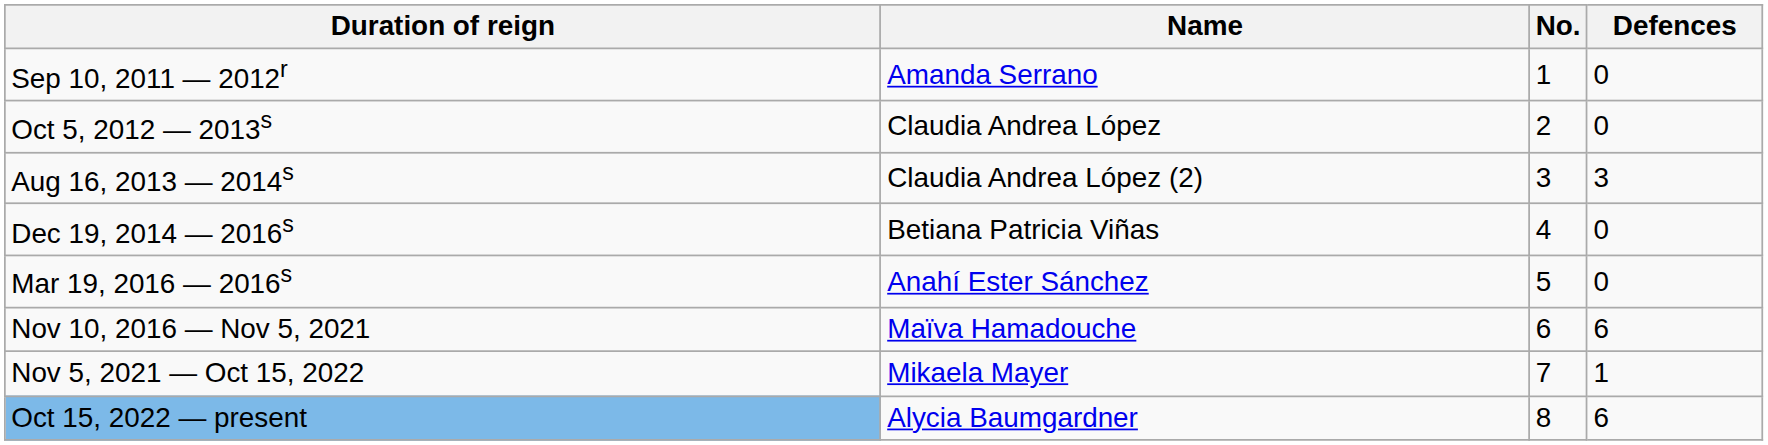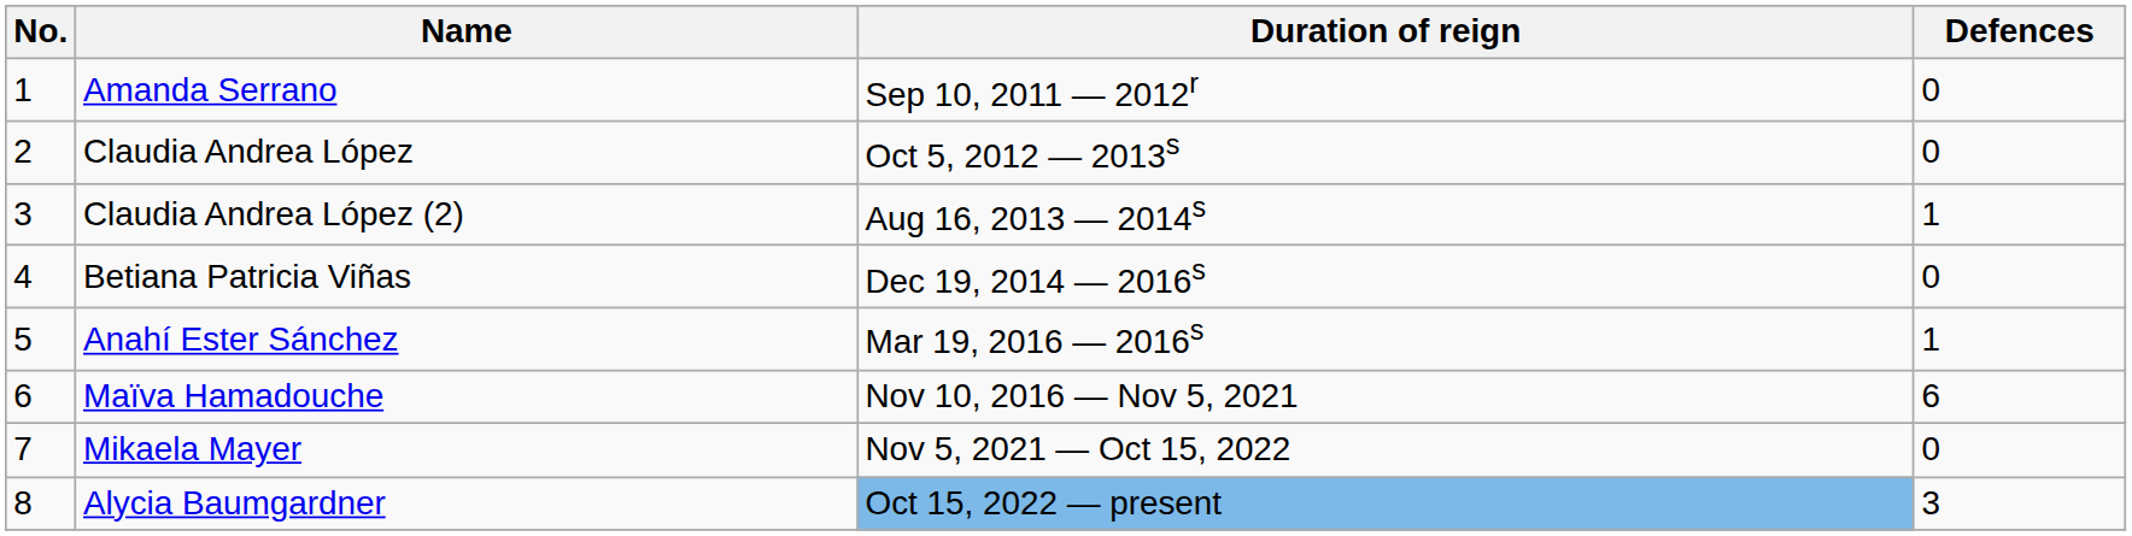columns swapped: No. <-> Duration of reign
Claudia Andrea López (2) | Defences: 3 -> 1
Anahí Ester Sánchez | Defences: 0 -> 1
Mikaela Mayer | Defences: 1 -> 0
Alycia Baumgardner | Defences: 6 -> 3
